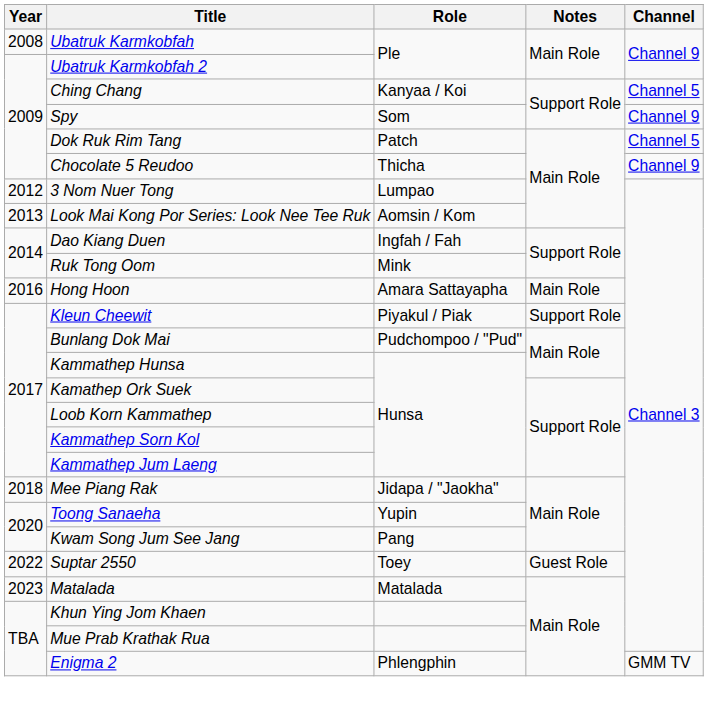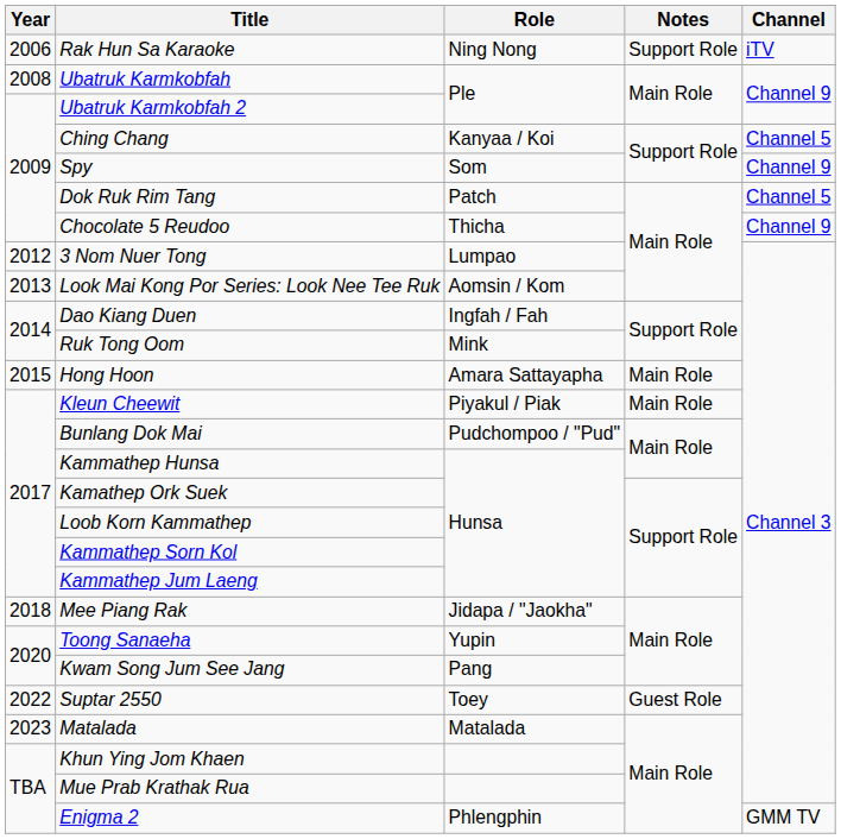+ row: 2006 | Rak Hun Sa Karaoke | Ning Nong | Support Role | iTV
Hong Hoon | Year: 2016 -> 2015
Kleun Cheewit | Notes: Support Role -> Main Role
